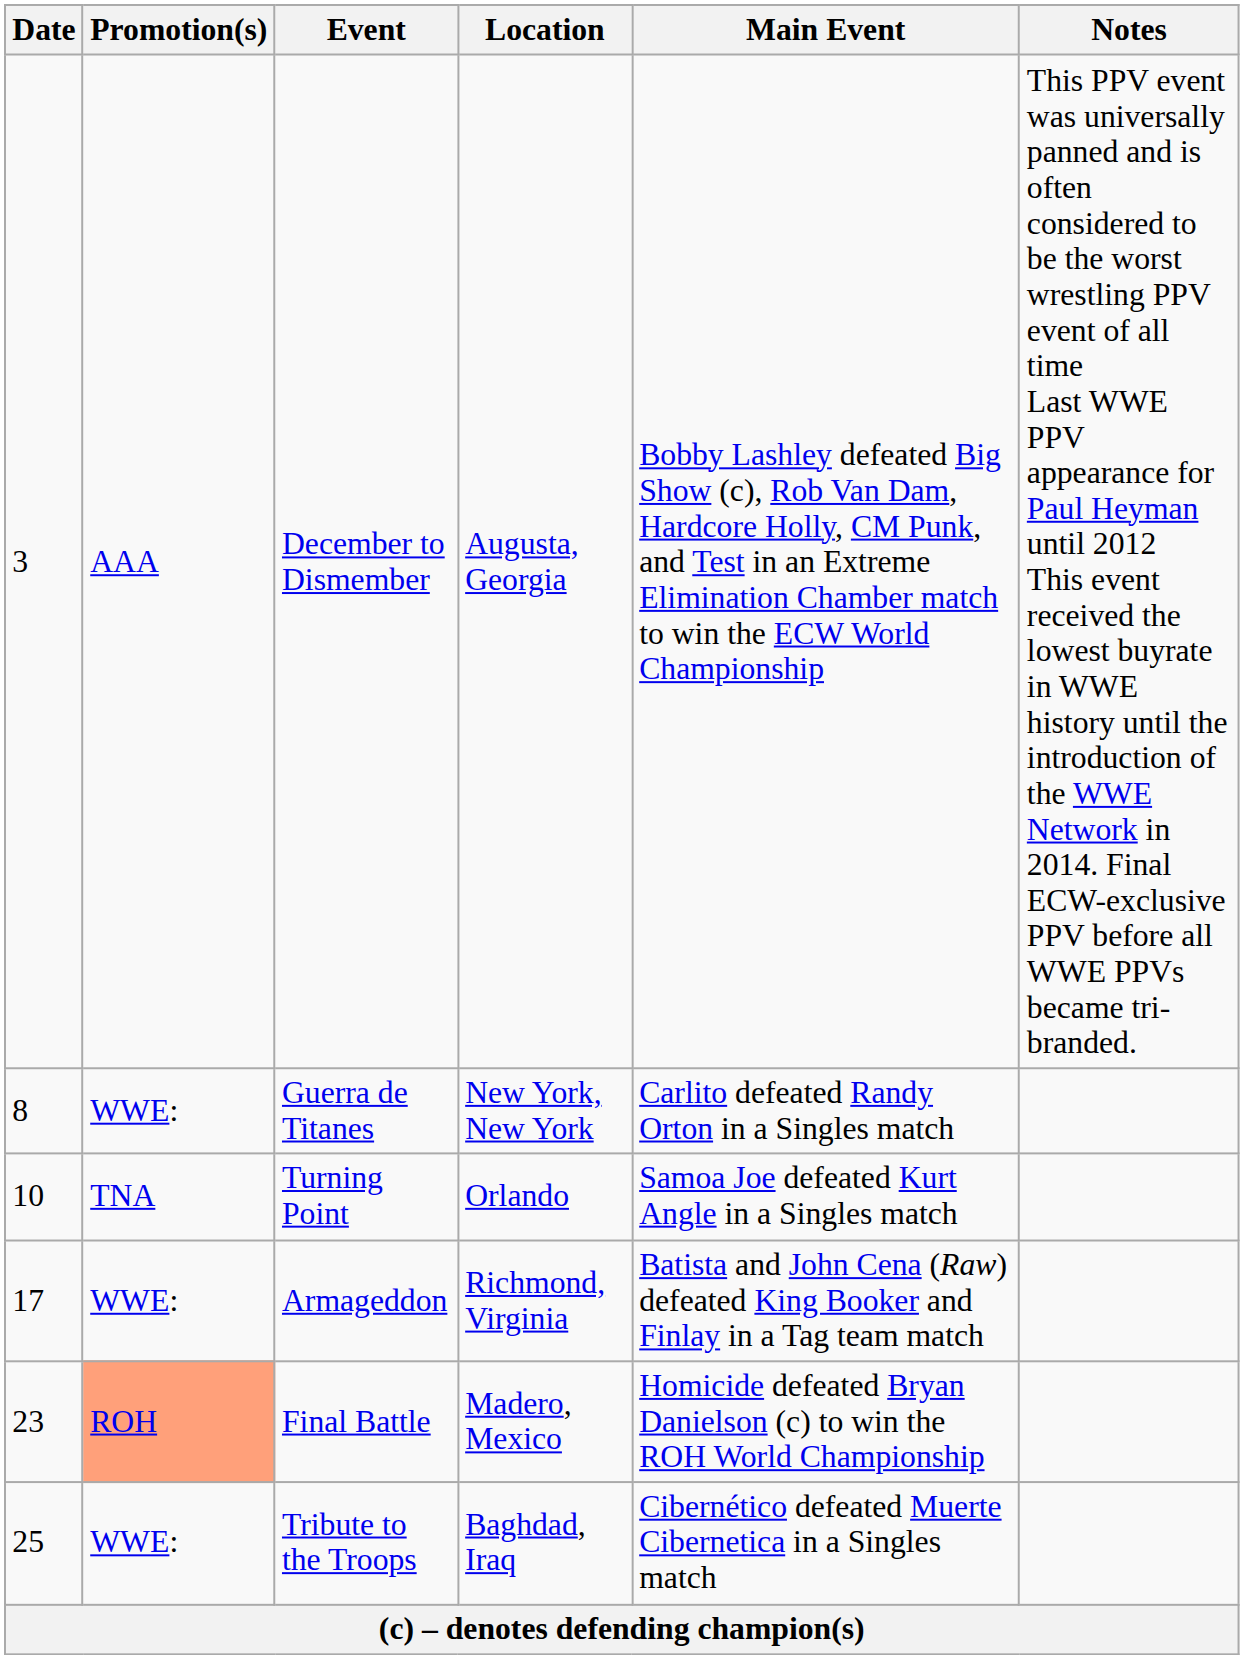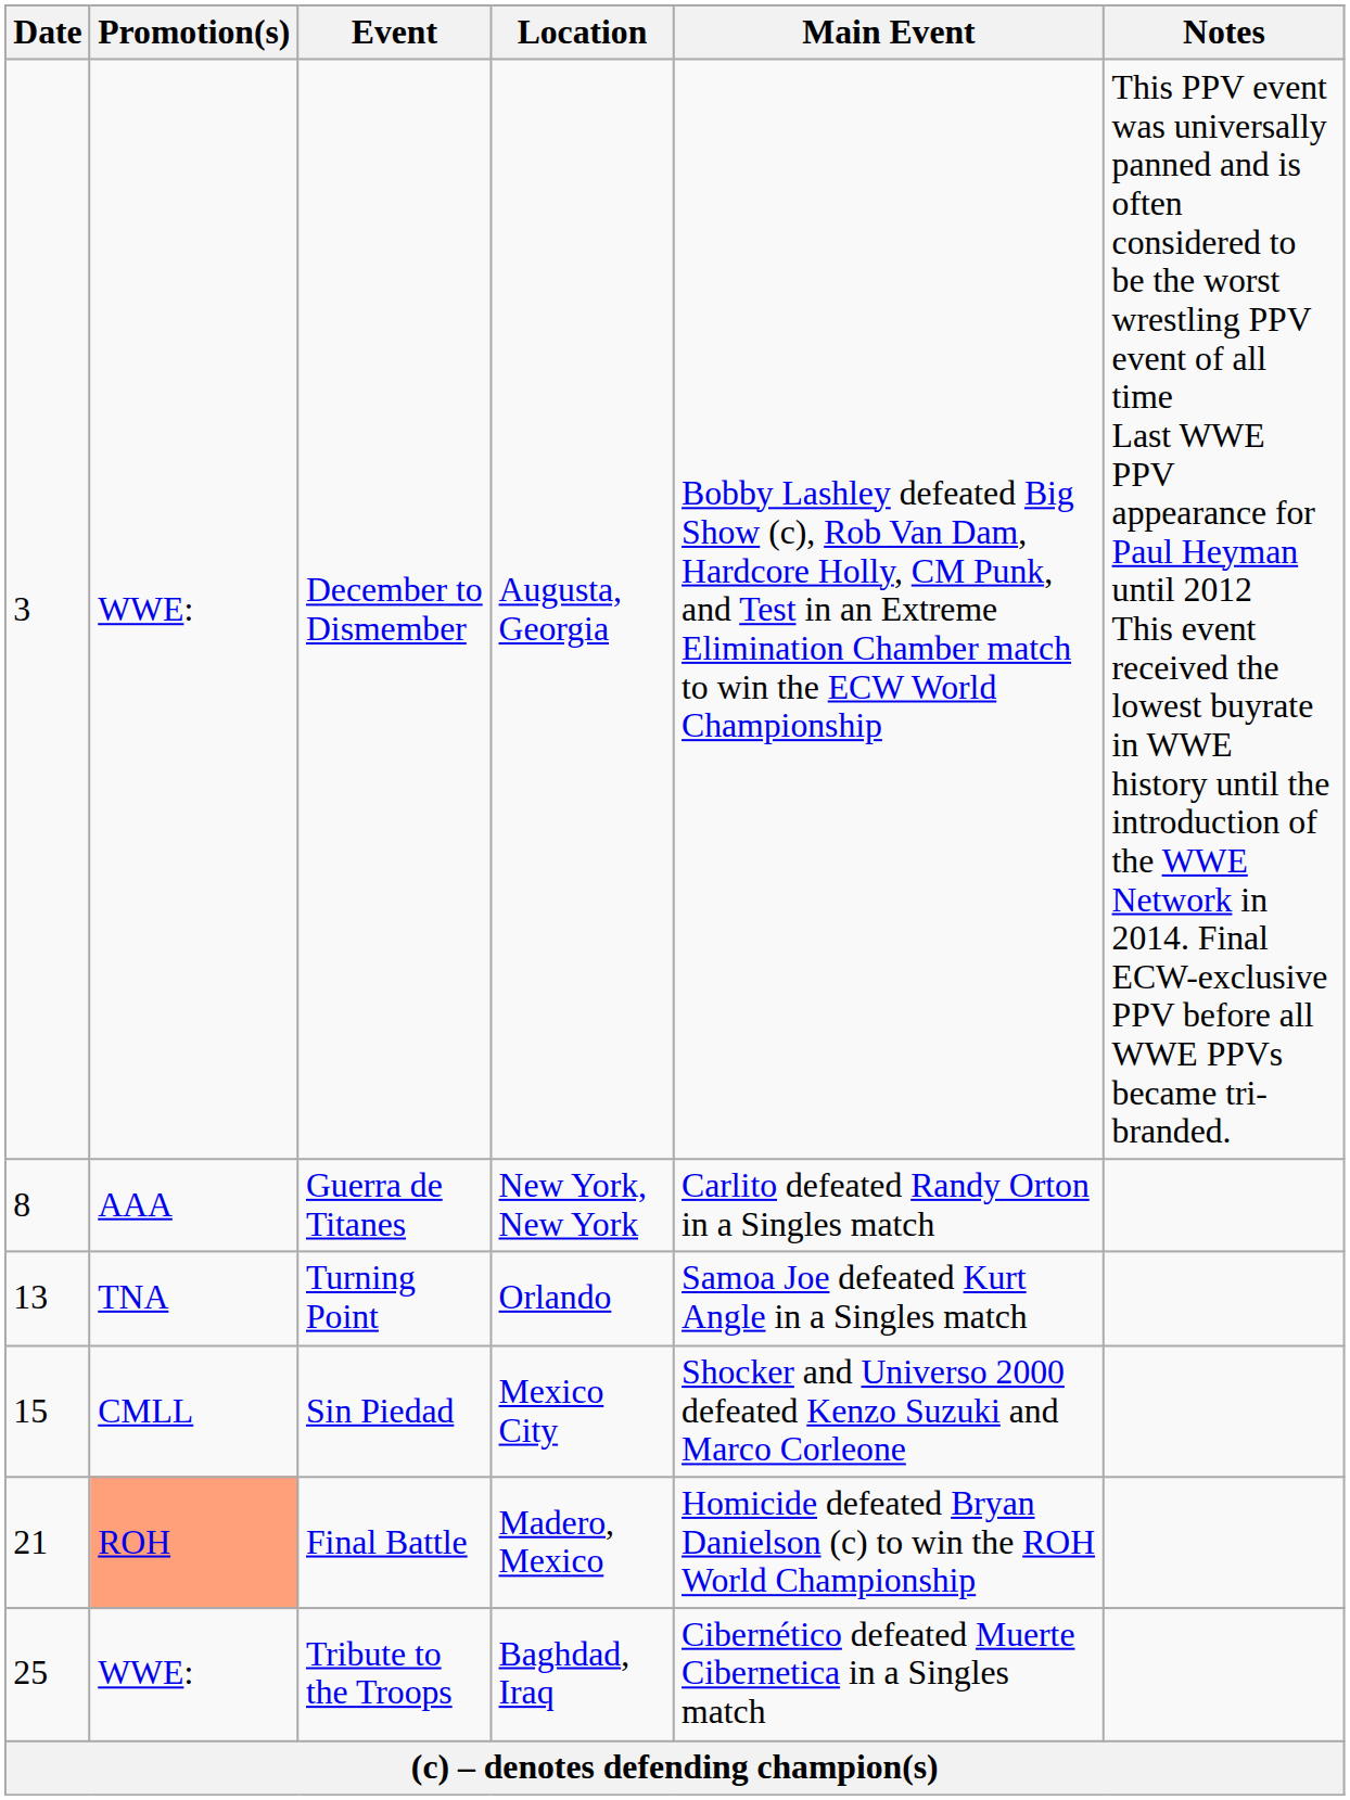December to Dismember | Promotion(s): AAA -> WWE:
Guerra de Titanes | Promotion(s): WWE: -> AAA
Turning Point | Date: 10 -> 13
+ row: 15 | CMLL | Sin Piedad | Mexico City | Shocker and Universo 2000 defeated Kenzo Suzuki and Marco Corleone
- row: 17 | WWE: | Armageddon | Richmond, Virginia | Batista and John Cena (Raw) defeated King Booker and Finlay in a Tag team match
Final Battle | Date: 23 -> 21
